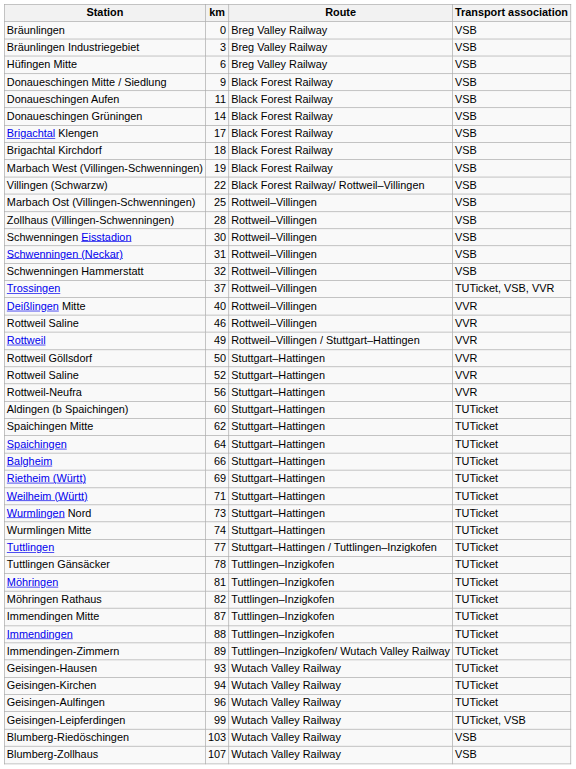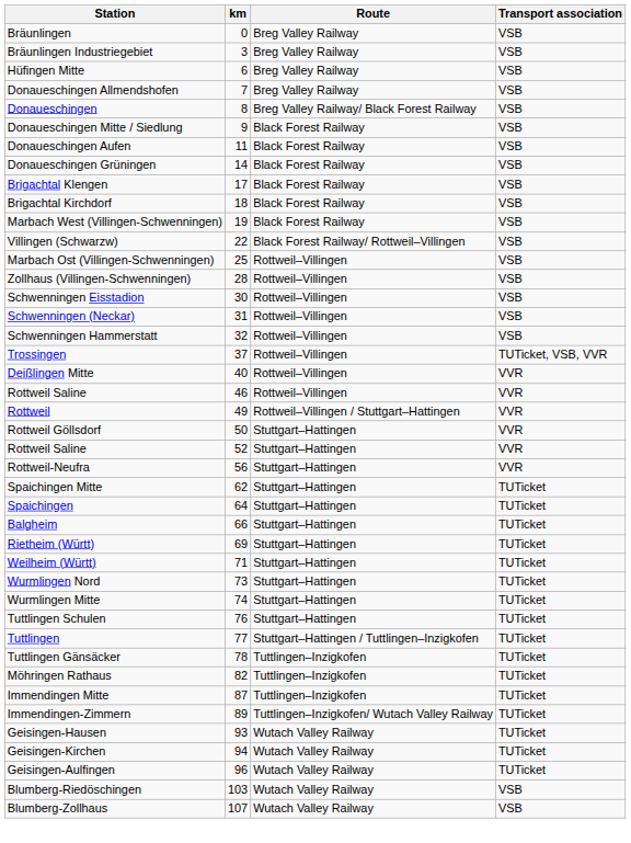+ row: Donaueschingen Allmendshofen | 7 | Breg Valley Railway | VSB
+ row: Donaueschingen | 8 | Breg Valley Railway/ Black Forest Railway | VSB
- row: Aldingen (b Spaichingen) | 60 | Stuttgart–Hattingen | TUTicket
+ row: Tuttlingen Schulen | 76 | Stuttgart–Hattingen | TUTicket
- row: Möhringen | 81 | Tuttlingen–Inzigkofen | TUTicket
- row: Immendingen | 88 | Tuttlingen–Inzigkofen | TUTicket
- row: Geisingen-Leipferdingen | 99 | Wutach Valley Railway | TUTicket, VSB
